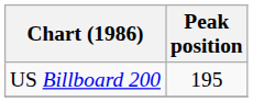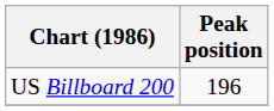US Billboard 200 | Peak position: 195 -> 196
